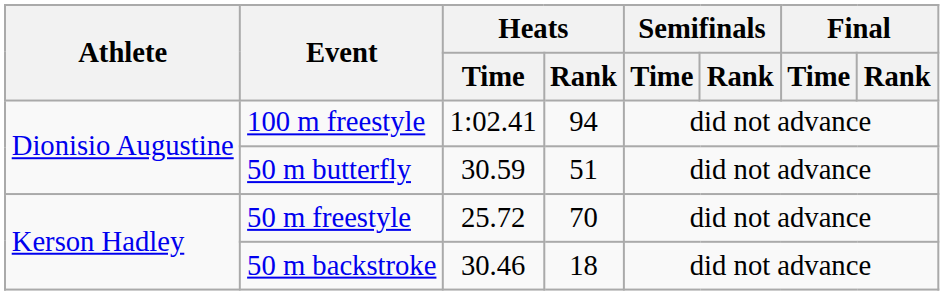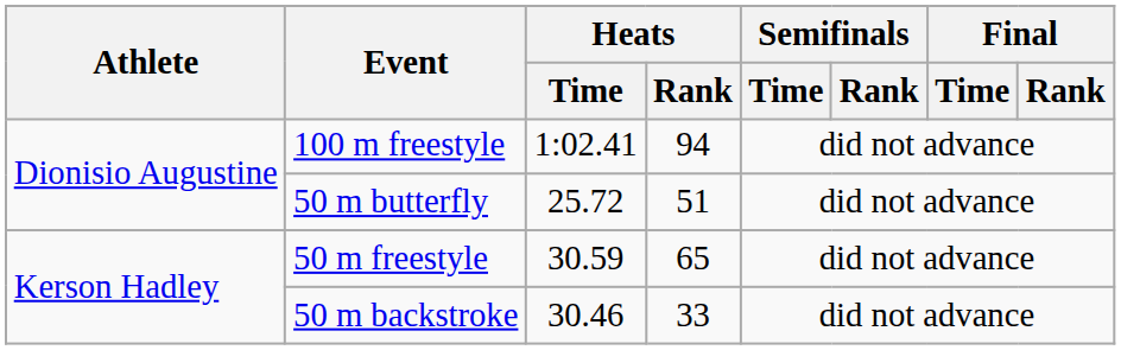50 m butterfly | Heats / Time: 30.59 -> 25.72
50 m freestyle | Heats / Time: 25.72 -> 30.59
50 m freestyle | Heats / Rank: 70 -> 65
50 m backstroke | Heats / Rank: 18 -> 33
